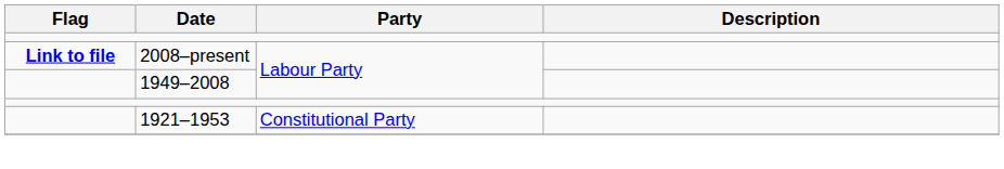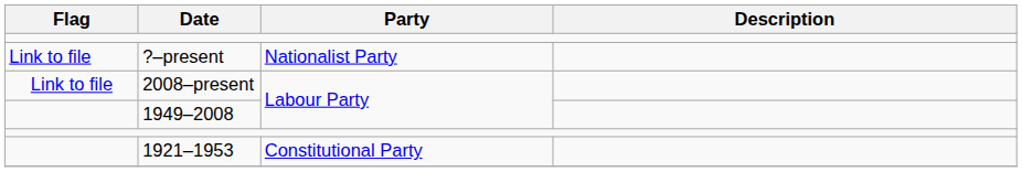+ row: Link to file | ?–present | Nationalist Party
2008–present | Flag: bold -> normal
